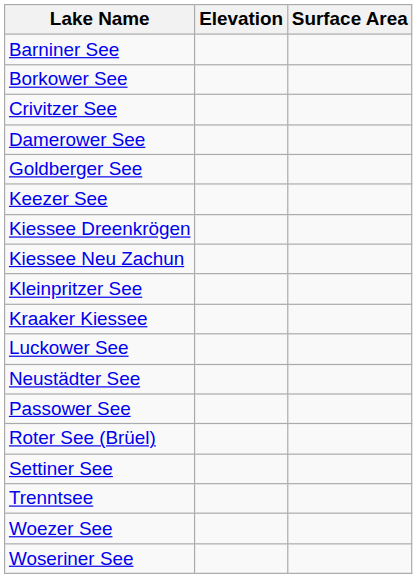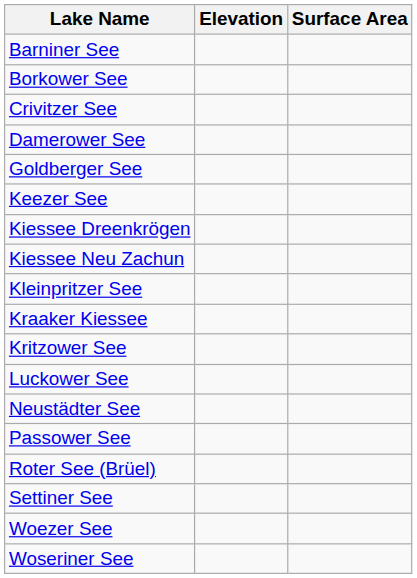+ row: Kritzower See
- row: Trenntsee
